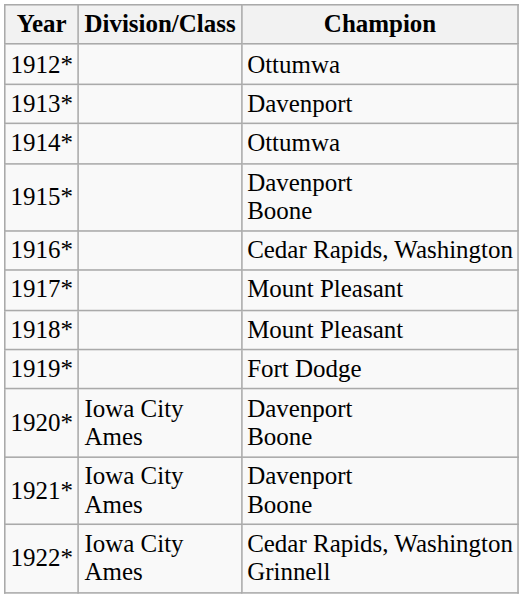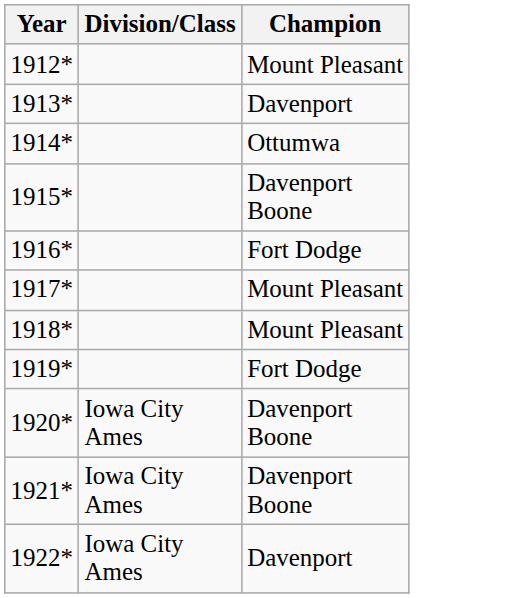1912* | Champion: Ottumwa -> Mount Pleasant
1916* | Champion: Cedar Rapids, Washington -> Fort Dodge
1922* | Champion: Cedar Rapids, Washington Grinnell -> Davenport
